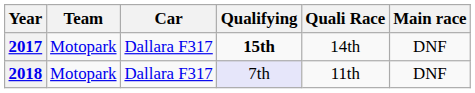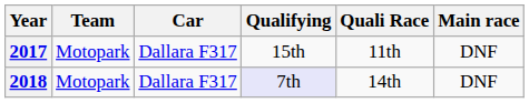2017 | Qualifying: bold -> normal
2017 | Quali Race: 14th -> 11th
2018 | Quali Race: 11th -> 14th
